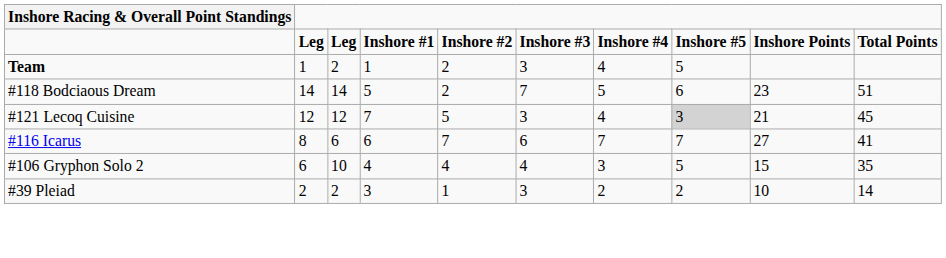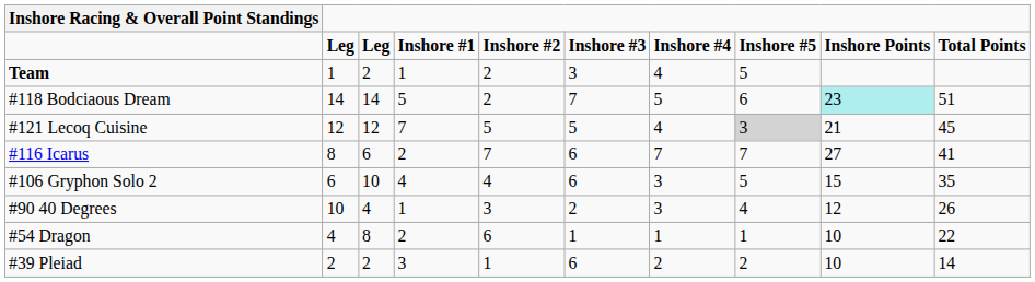#118 Bodciaous Dream | Inshore Points: no background -> paleturquoise background
#121 Lecoq Cuisine | Inshore #3: 3 -> 5
#116 Icarus | Inshore #1: 6 -> 2
#106 Gryphon Solo 2 | Inshore #3: 4 -> 6
+ row: #90 40 Degrees | 10 | 4 | 1 | 3 | 2 | 3 | 4 | 12 | 26
+ row: #54 Dragon | 4 | 8 | 2 | 6 | 1 | 1 | 1 | 10 | 22
#39 Pleiad | Inshore #3: 3 -> 6
